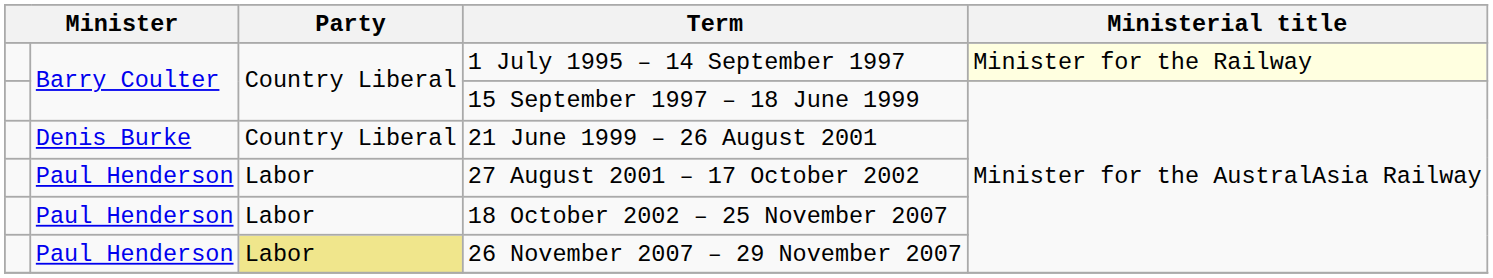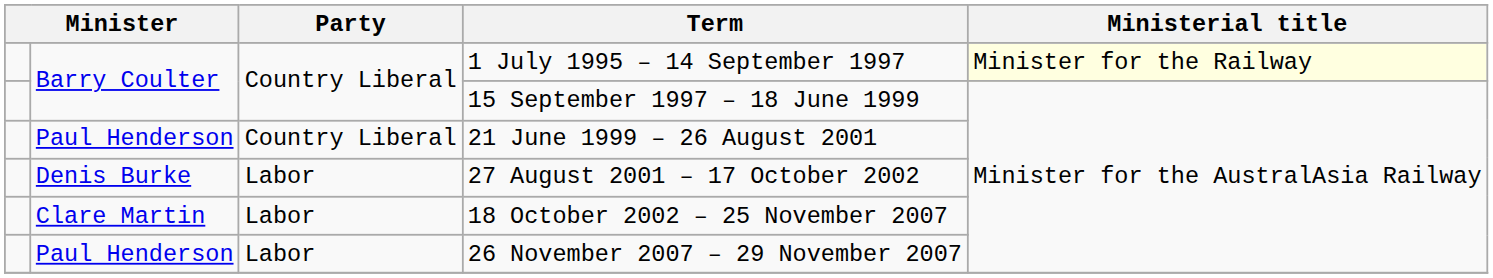21 June 1999 – 26 August 2001 | column 2: Denis Burke -> Paul Henderson
27 August 2001 – 17 October 2002 | column 2: Paul Henderson -> Denis Burke
18 October 2002 – 25 November 2007 | column 2: Paul Henderson -> Clare Martin
26 November 2007 – 29 November 2007 | Party: khaki background -> no background
